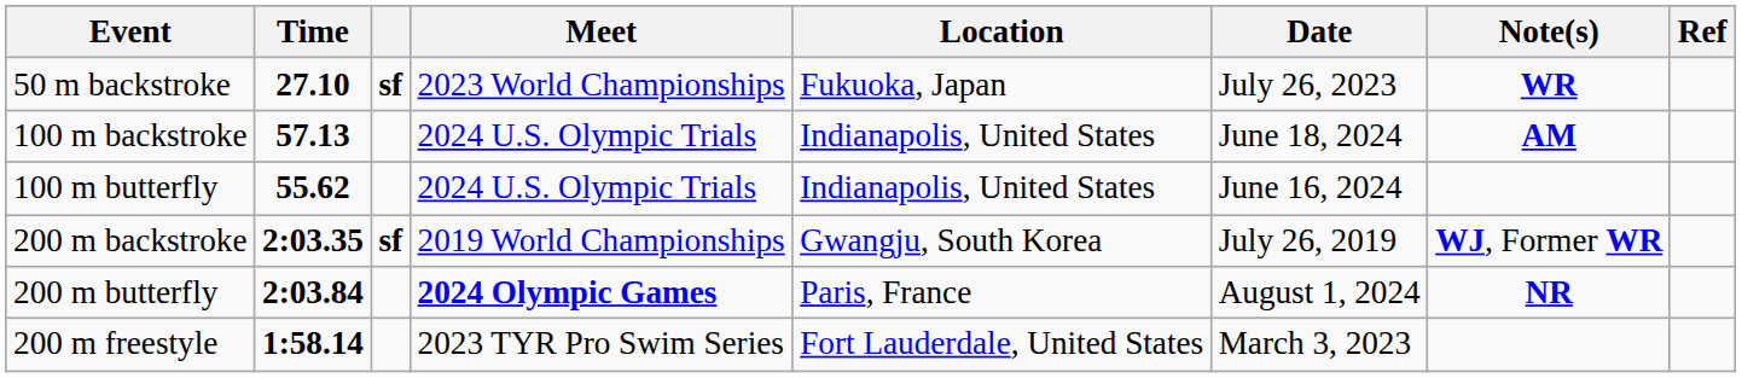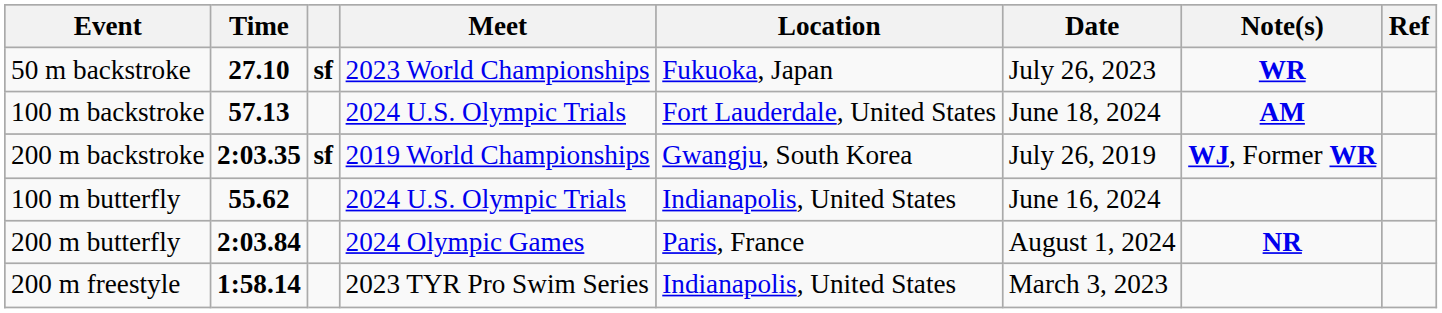100 m backstroke | Location: Indianapolis, United States -> Fort Lauderdale, United States
rows swapped: 200 m backstroke <-> 100 m butterfly
200 m butterfly | Meet: bold -> normal
200 m freestyle | Location: Fort Lauderdale, United States -> Indianapolis, United States
